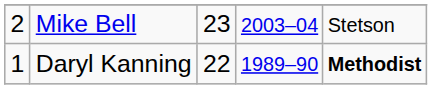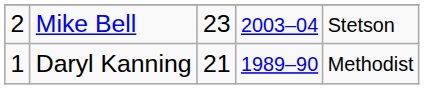Daryl Kanning | column 3: 22 -> 21
Daryl Kanning | column 5: bold -> normal
